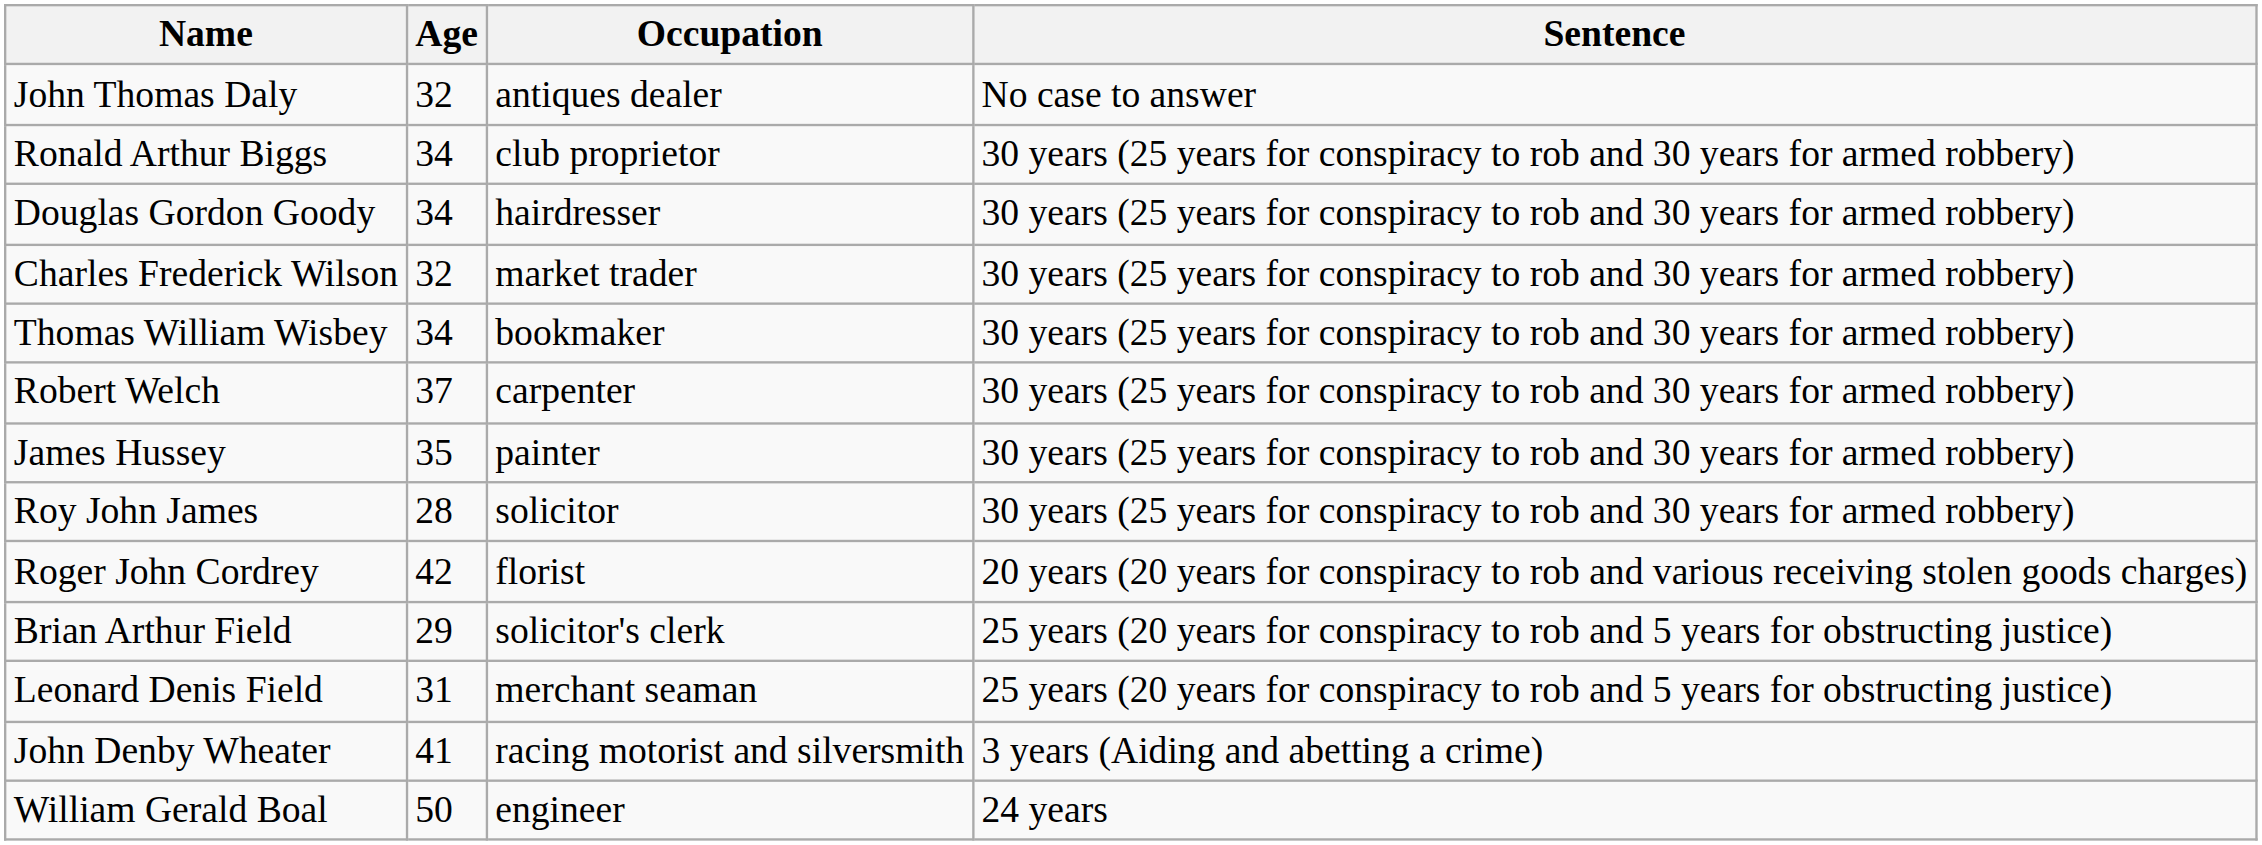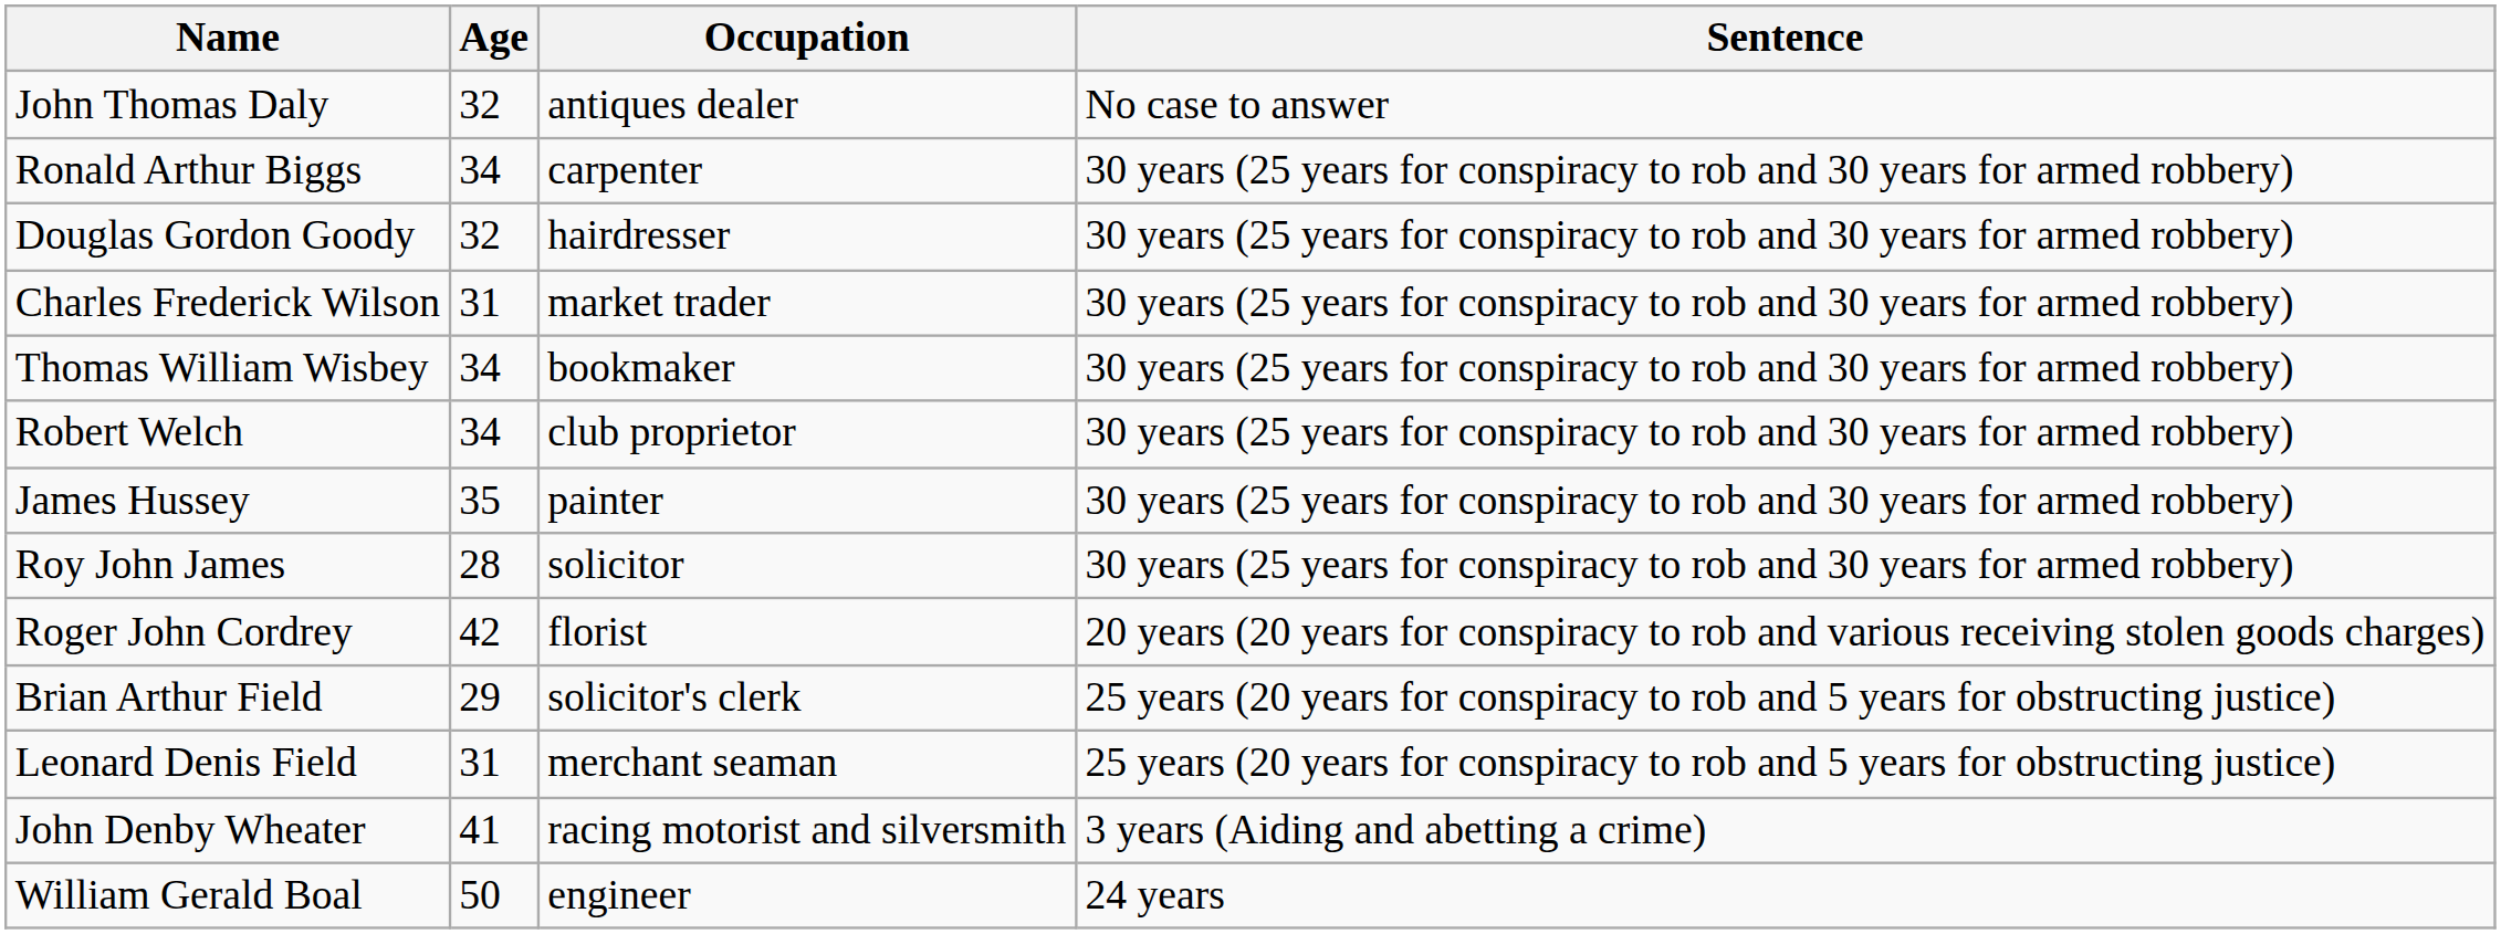Ronald Arthur Biggs | Occupation: club proprietor -> carpenter
Douglas Gordon Goody | Age: 34 -> 32
Charles Frederick Wilson | Age: 32 -> 31
Robert Welch | Age: 37 -> 34
Robert Welch | Occupation: carpenter -> club proprietor
